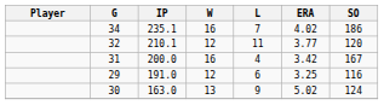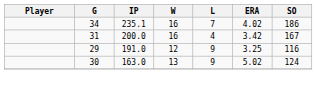- row: 32 | 210.1 | 12 | 11 | 3.77 | 120
29 | L: 6 -> 9
